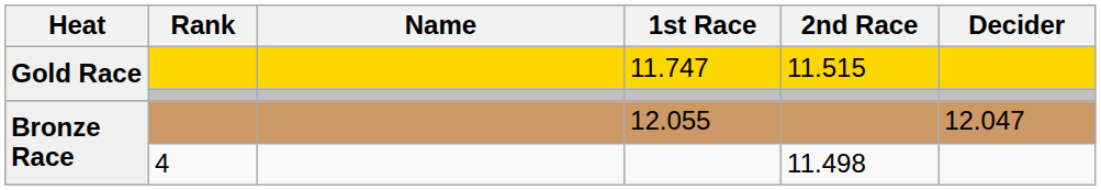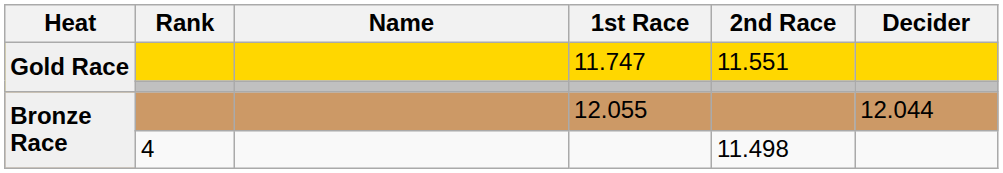11.747 | 2nd Race: 11.515 -> 11.551
12.055 | Decider: 12.047 -> 12.044
